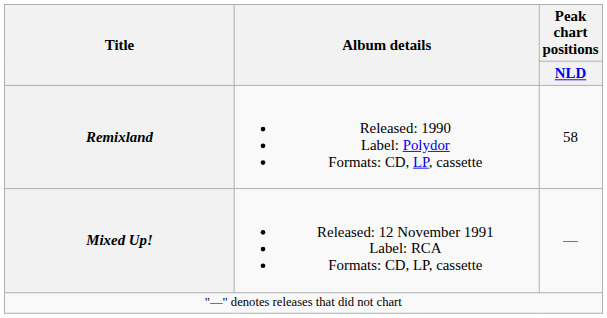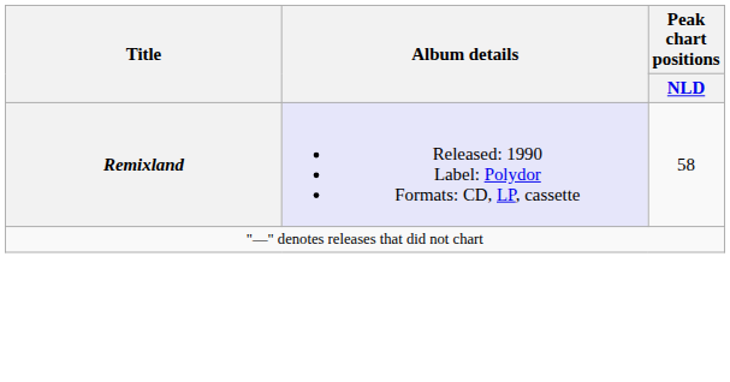Remixland | Album details: no background -> lavender background
- row: Mixed Up! | Released: 12 November 1991 Label: RCA Formats: CD, LP, cassette | —
